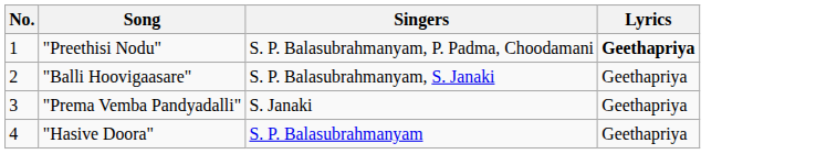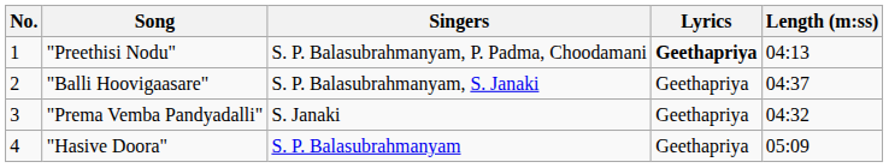+ column: Length (m:ss) | 04:13 | 04:37 | 04:32 | 05:09
